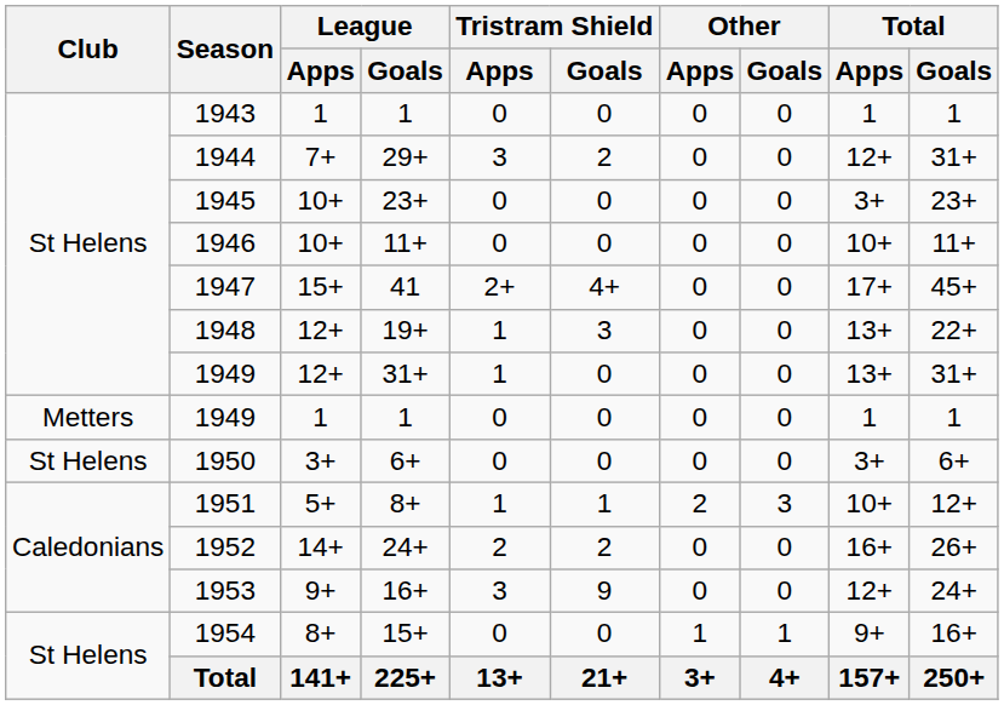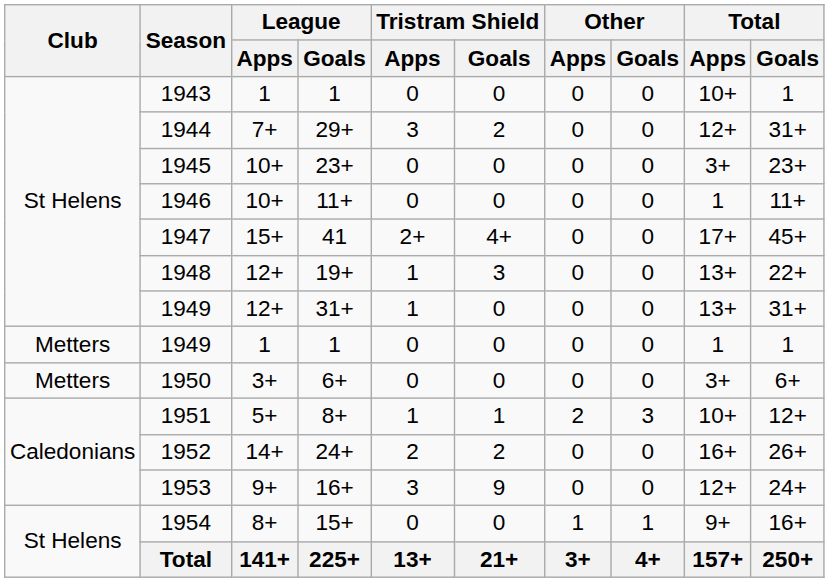1943 | Total / Apps: 1 -> 10+
1946 | Total / Apps: 10+ -> 1
1950 | Club: St Helens -> Metters
